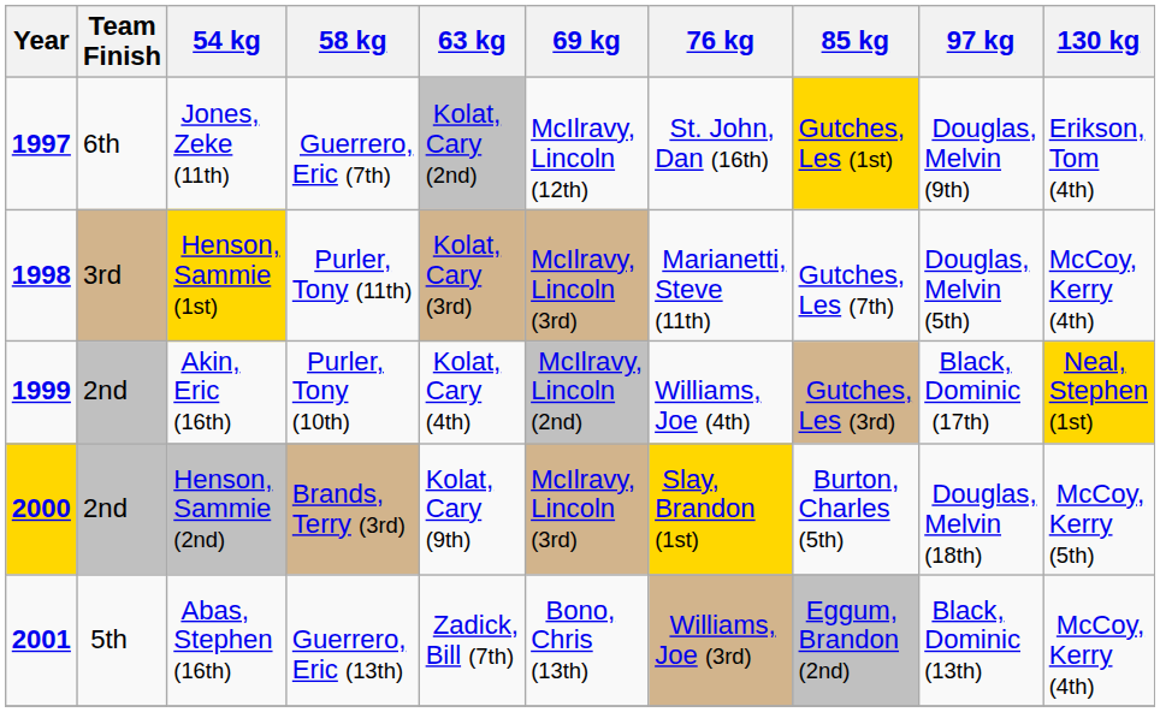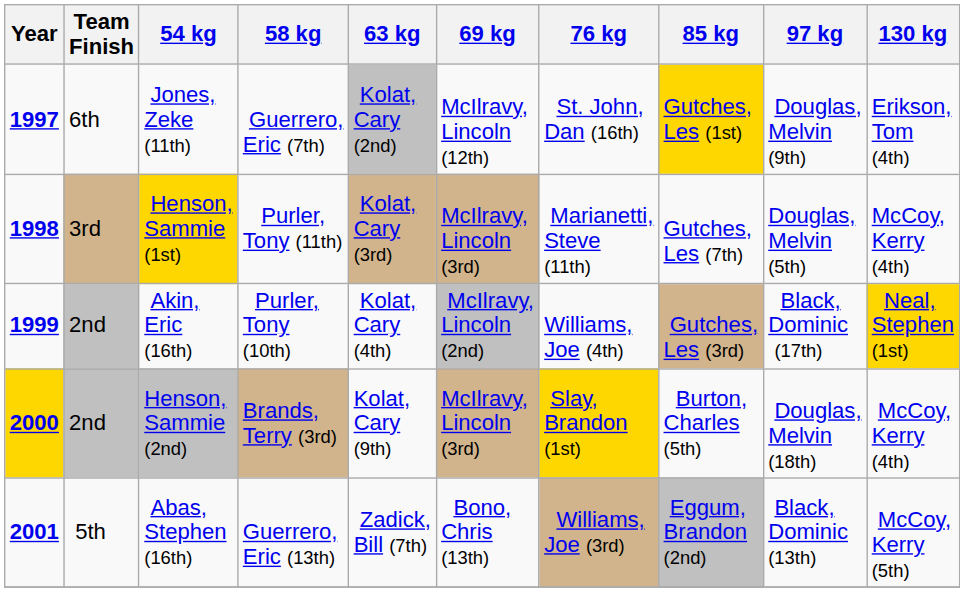Henson, Sammie (2nd) | 130 kg: McCoy, Kerry (5th) -> McCoy, Kerry (4th)
Abas, Stephen (16th) | 130 kg: McCoy, Kerry (4th) -> McCoy, Kerry (5th)
